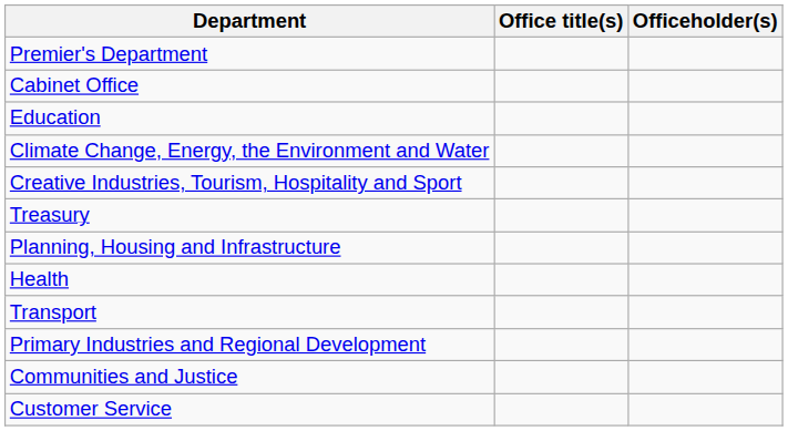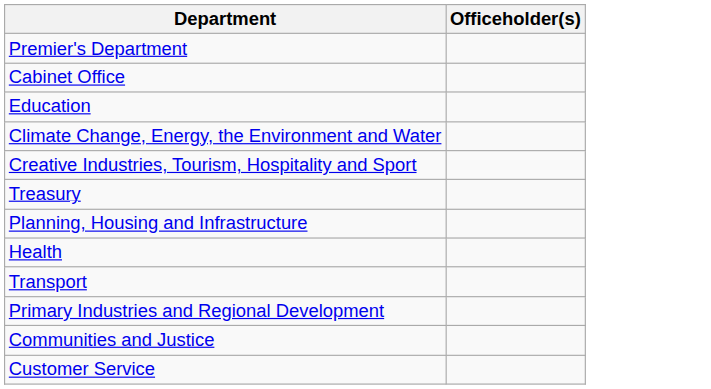- column: Office title(s)
